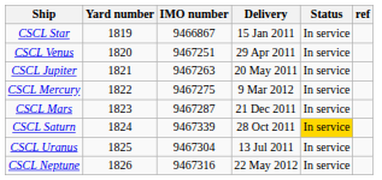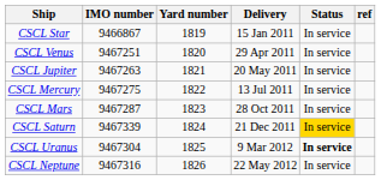columns swapped: Yard number <-> IMO number
CSCL Mercury | Delivery: 9 Mar 2012 -> 13 Jul 2011
CSCL Mars | Delivery: 21 Dec 2011 -> 28 Oct 2011
CSCL Saturn | Delivery: 28 Oct 2011 -> 21 Dec 2011
CSCL Uranus | Delivery: 13 Jul 2011 -> 9 Mar 2012
CSCL Uranus | Status: normal -> bold
